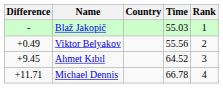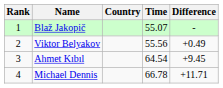columns swapped: Rank <-> Difference
Blaž Jakopič | Time: 55.03 -> 55.07
Ahmet Kıbıl | Time: 64.52 -> 64.54
